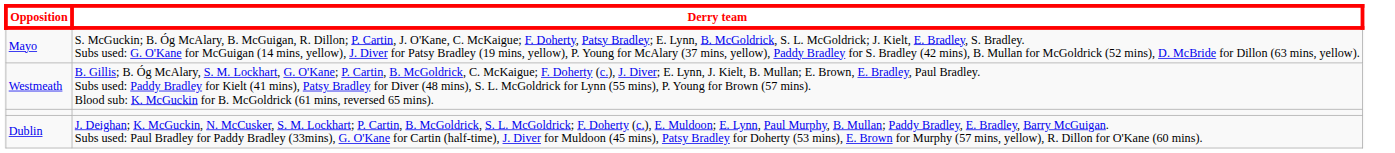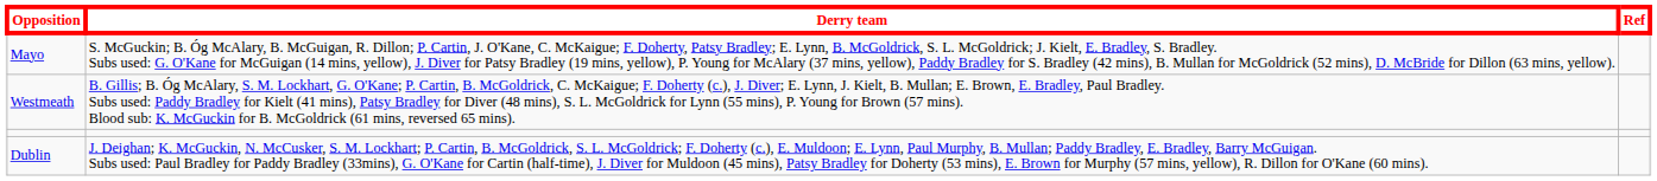+ column: Ref
